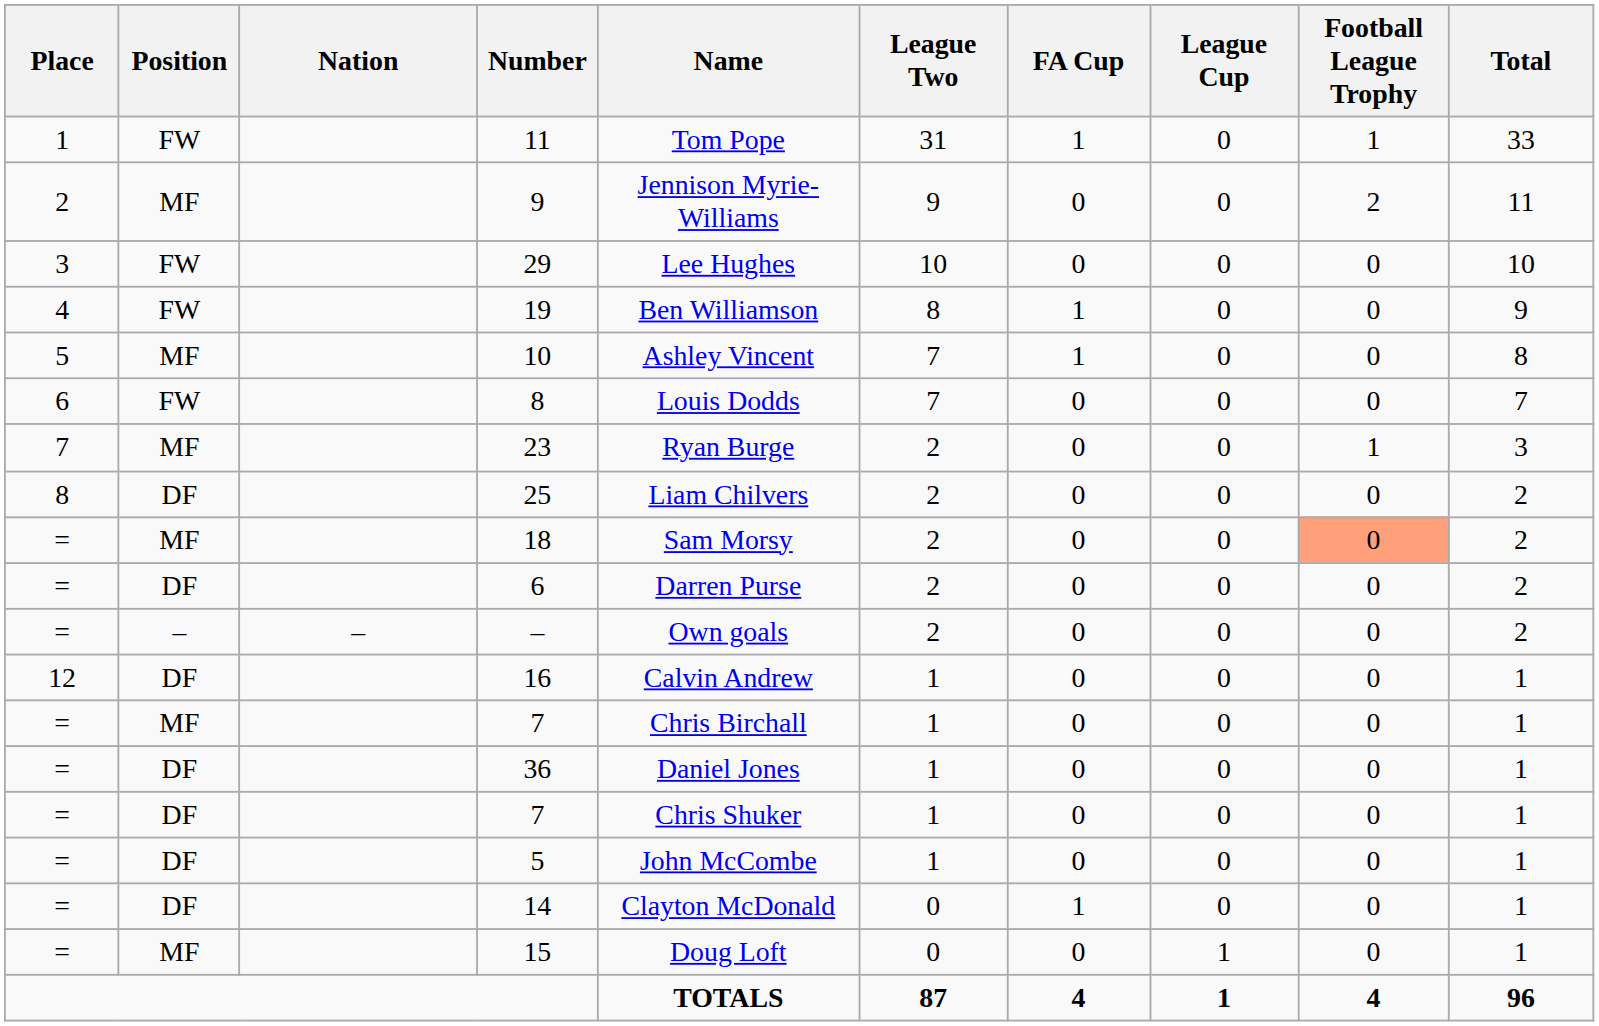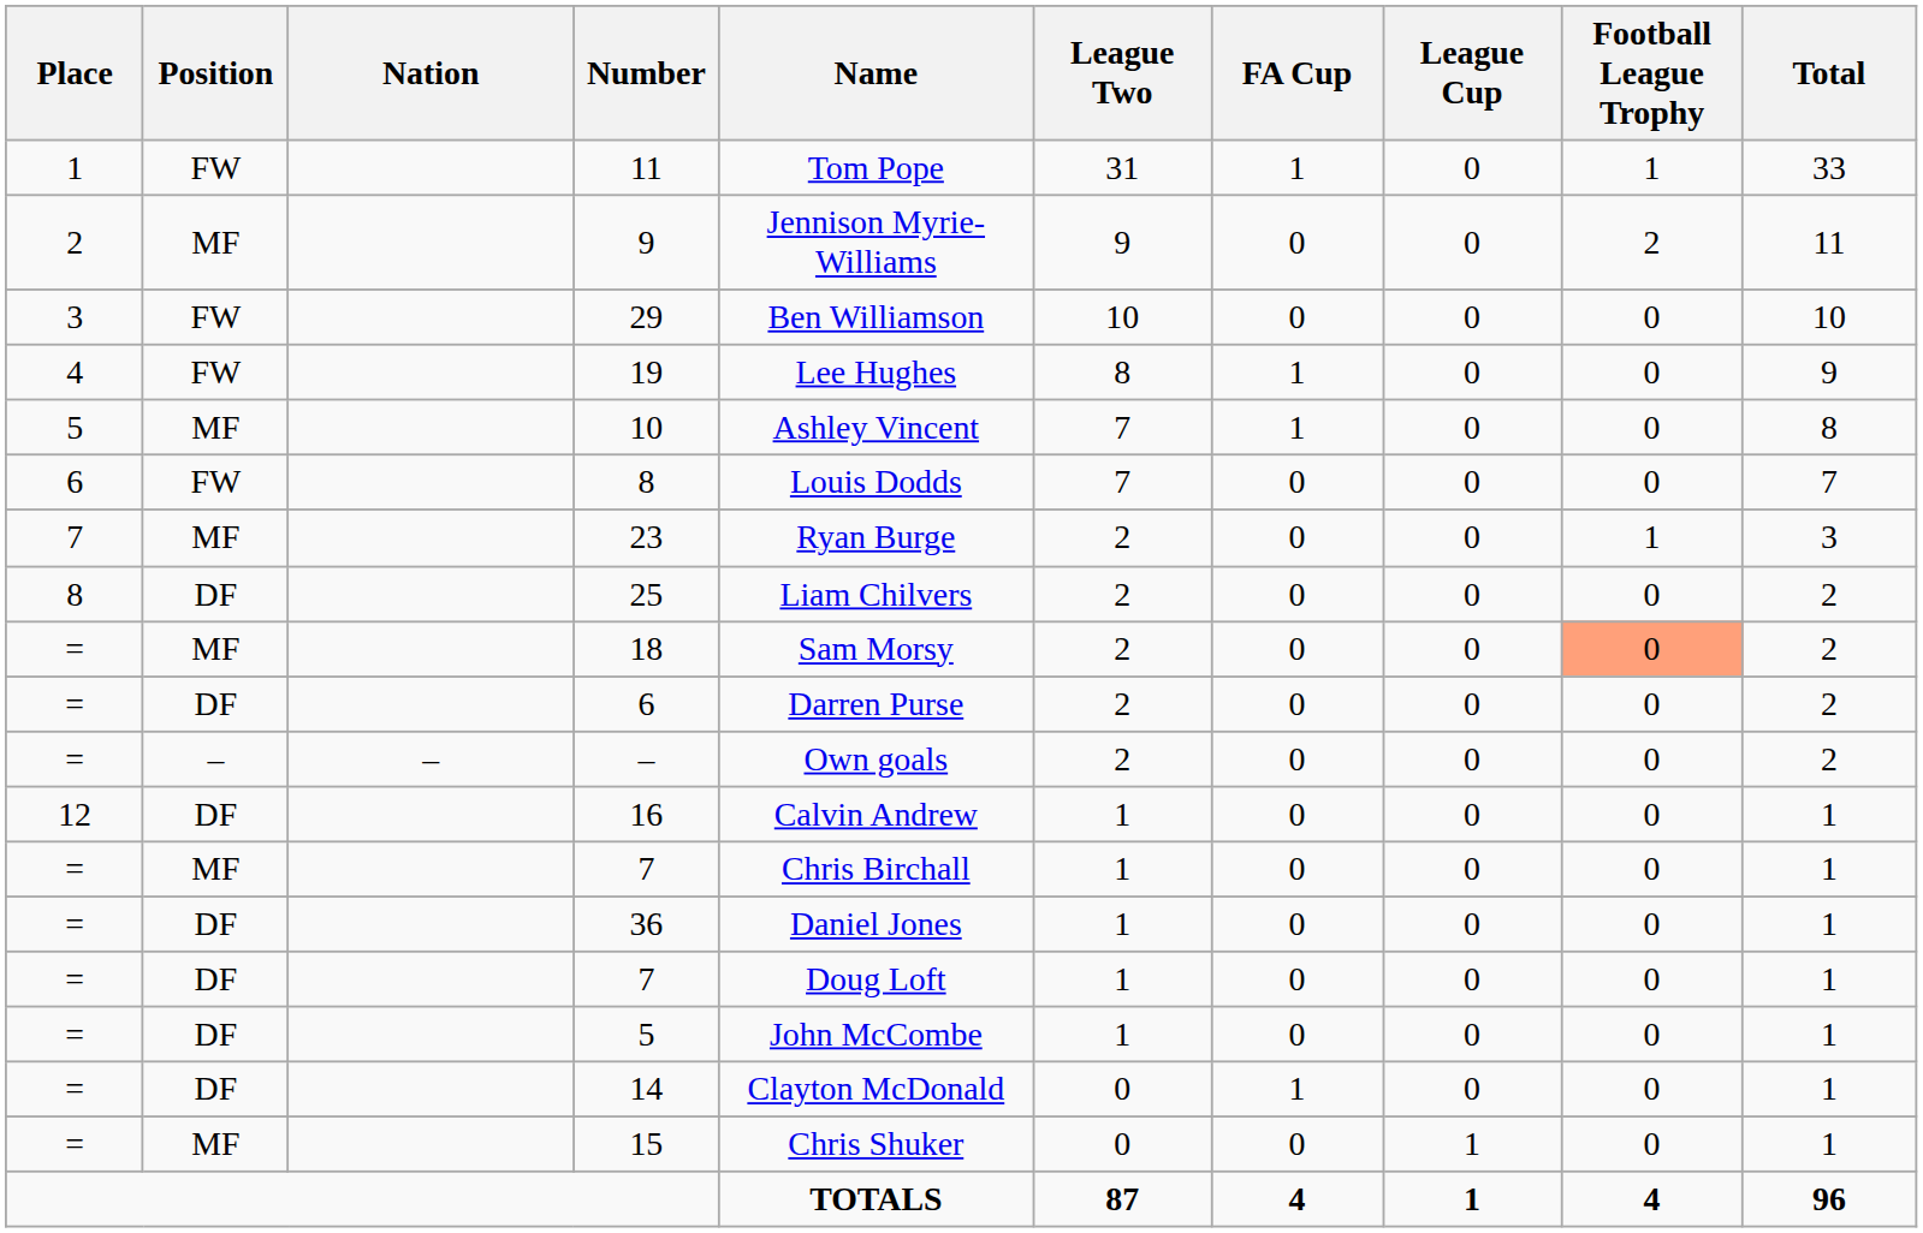29 | Name: Lee Hughes -> Ben Williamson
19 | Name: Ben Williamson -> Lee Hughes
DF / 7 | Name: Chris Shuker -> Doug Loft
15 | Name: Doug Loft -> Chris Shuker
